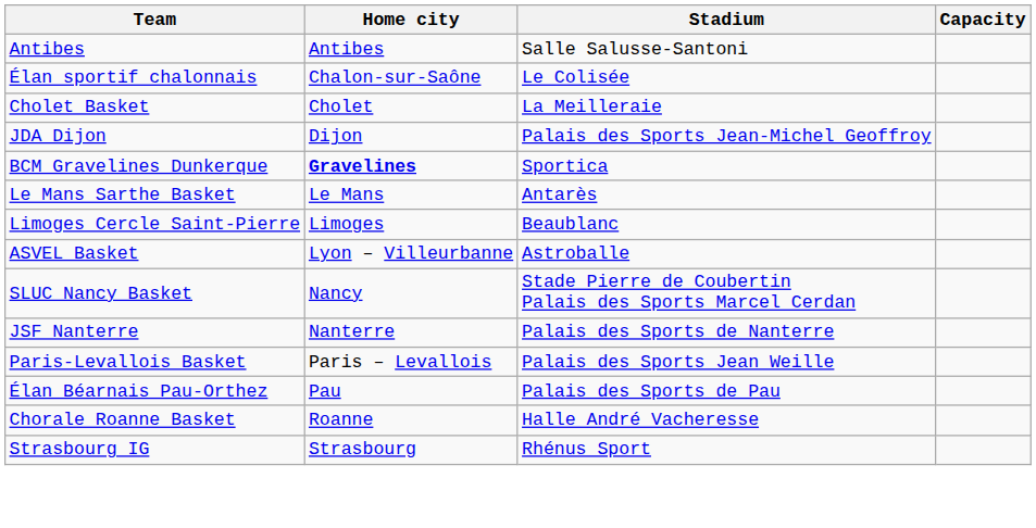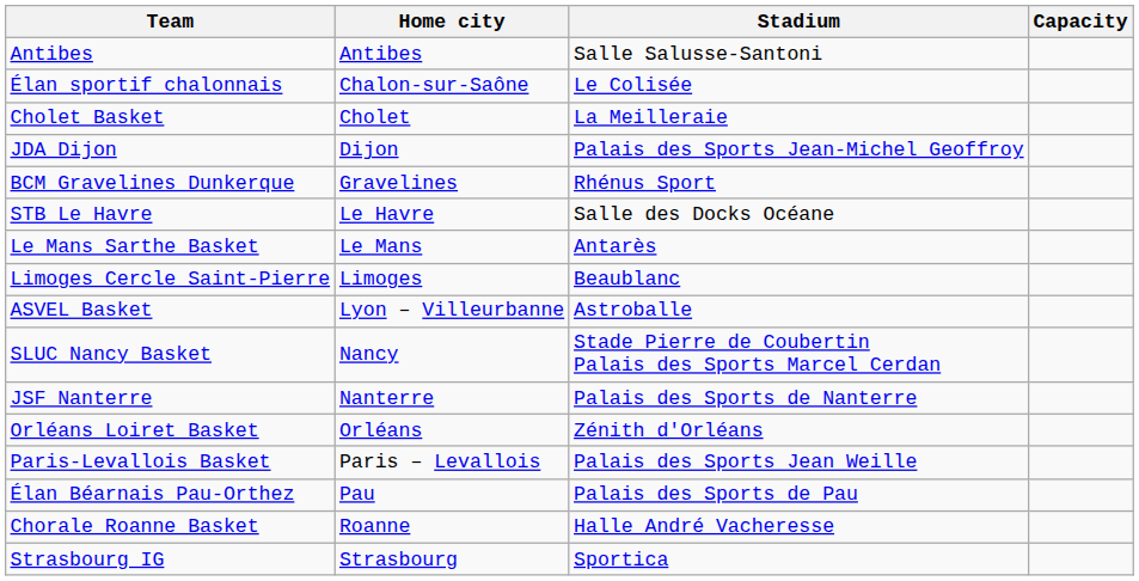BCM Gravelines Dunkerque | Home city: bold -> normal
BCM Gravelines Dunkerque | Stadium: Sportica -> Rhénus Sport
+ row: STB Le Havre | Le Havre | Salle des Docks Océane
+ row: Orléans Loiret Basket | Orléans | Zénith d'Orléans
Strasbourg IG | Stadium: Rhénus Sport -> Sportica
